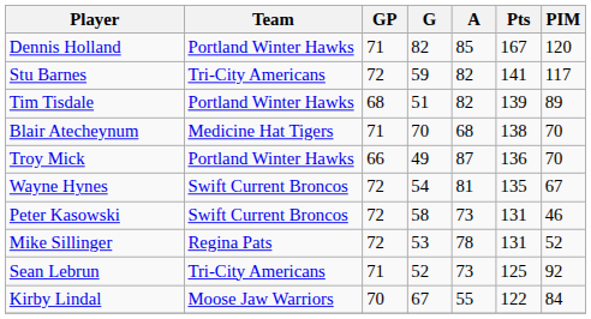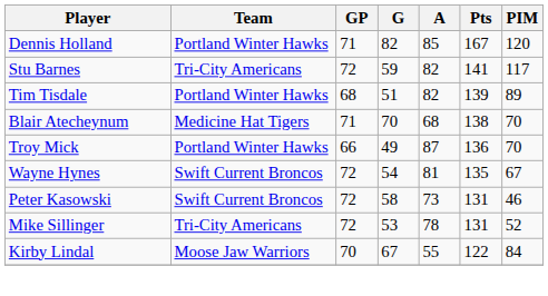Mike Sillinger | Team: Regina Pats -> Tri-City Americans
- row: Sean Lebrun | Tri-City Americans | 71 | 52 | 73 | 125 | 92
